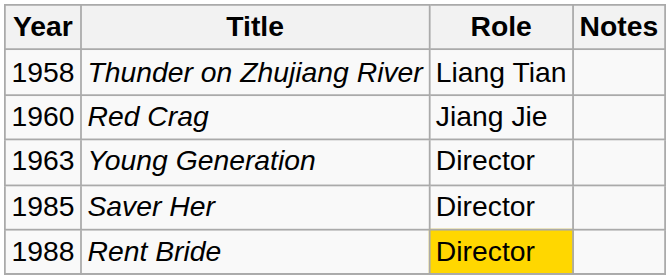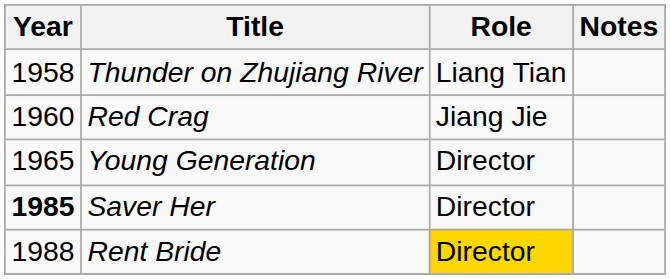Young Generation | Year: 1963 -> 1965
Saver Her | Year: normal -> bold
